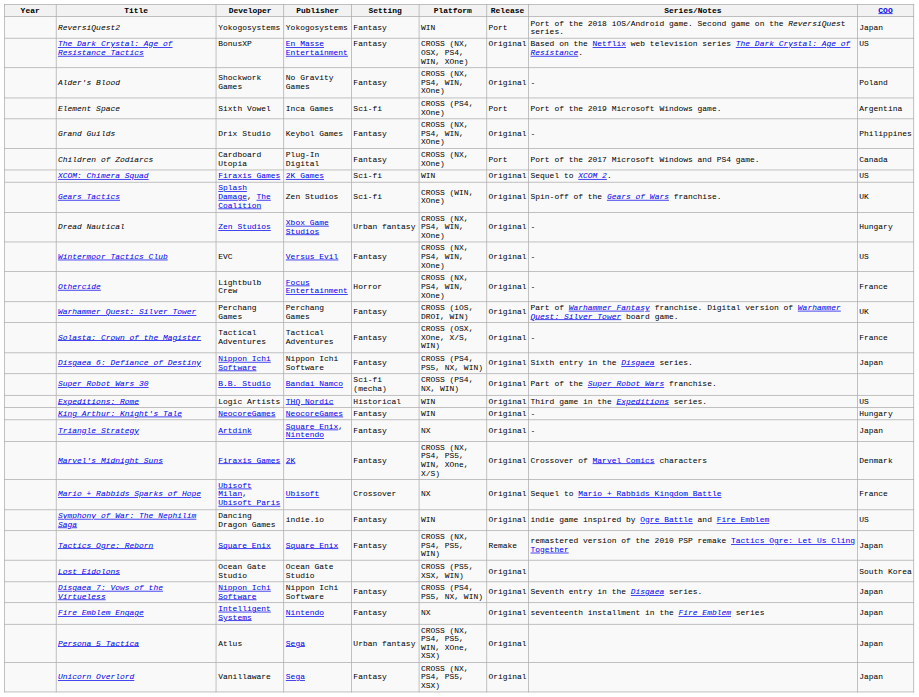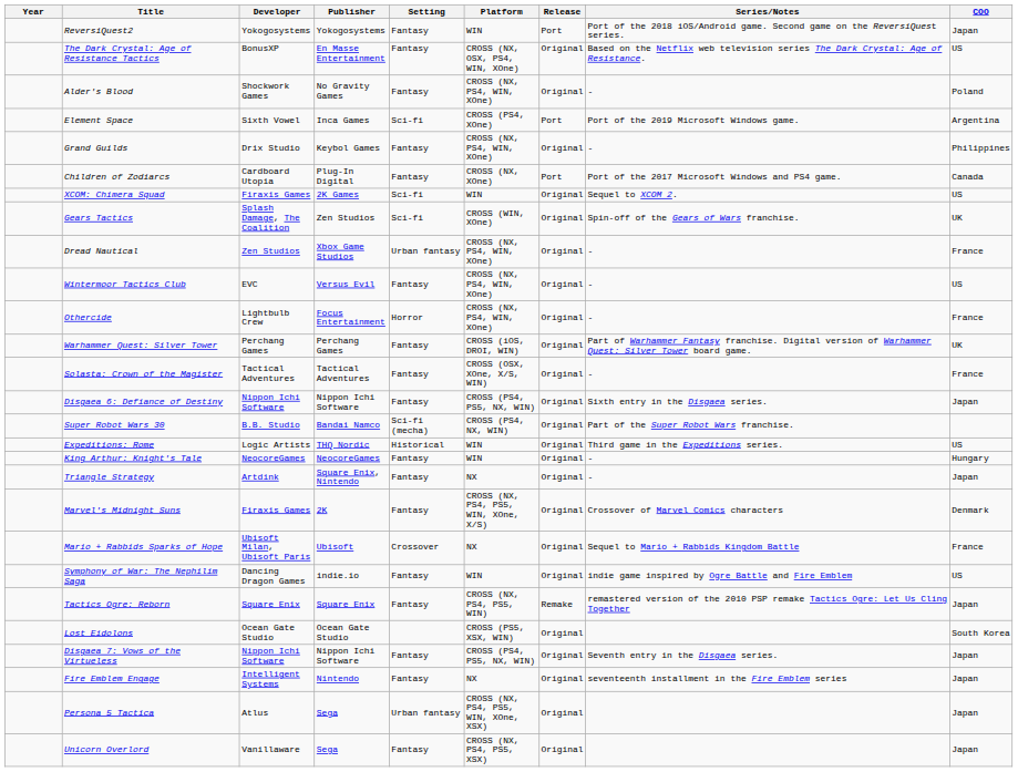Dread Nautical | COO: Hungary -> France
